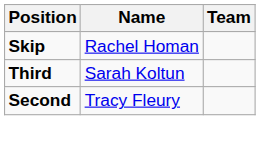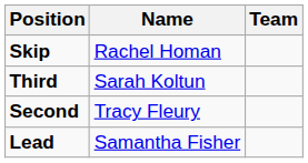+ row: Lead | Samantha Fisher
